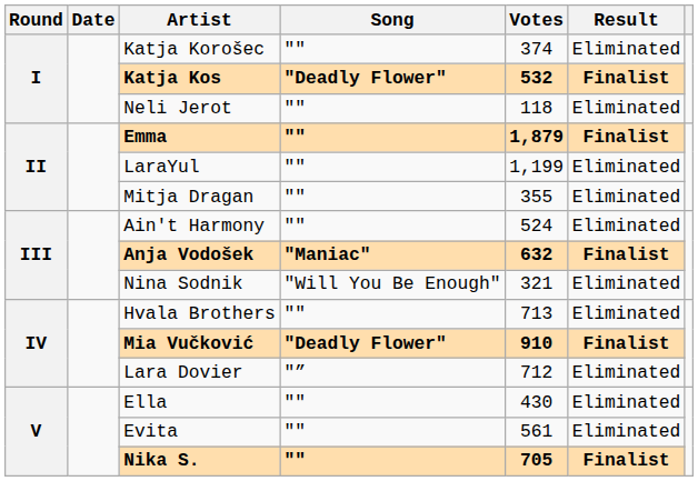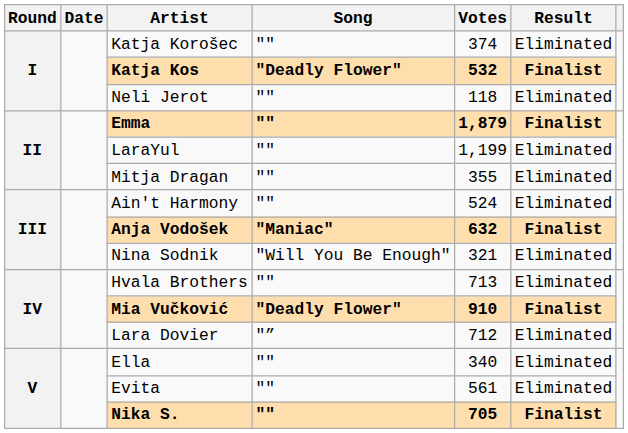Ella | Votes: 430 -> 340
